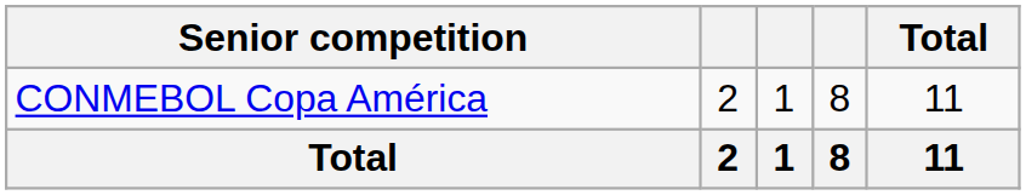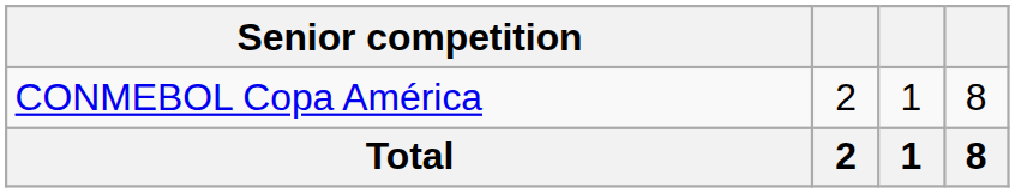- column: Total | 11 | 11
